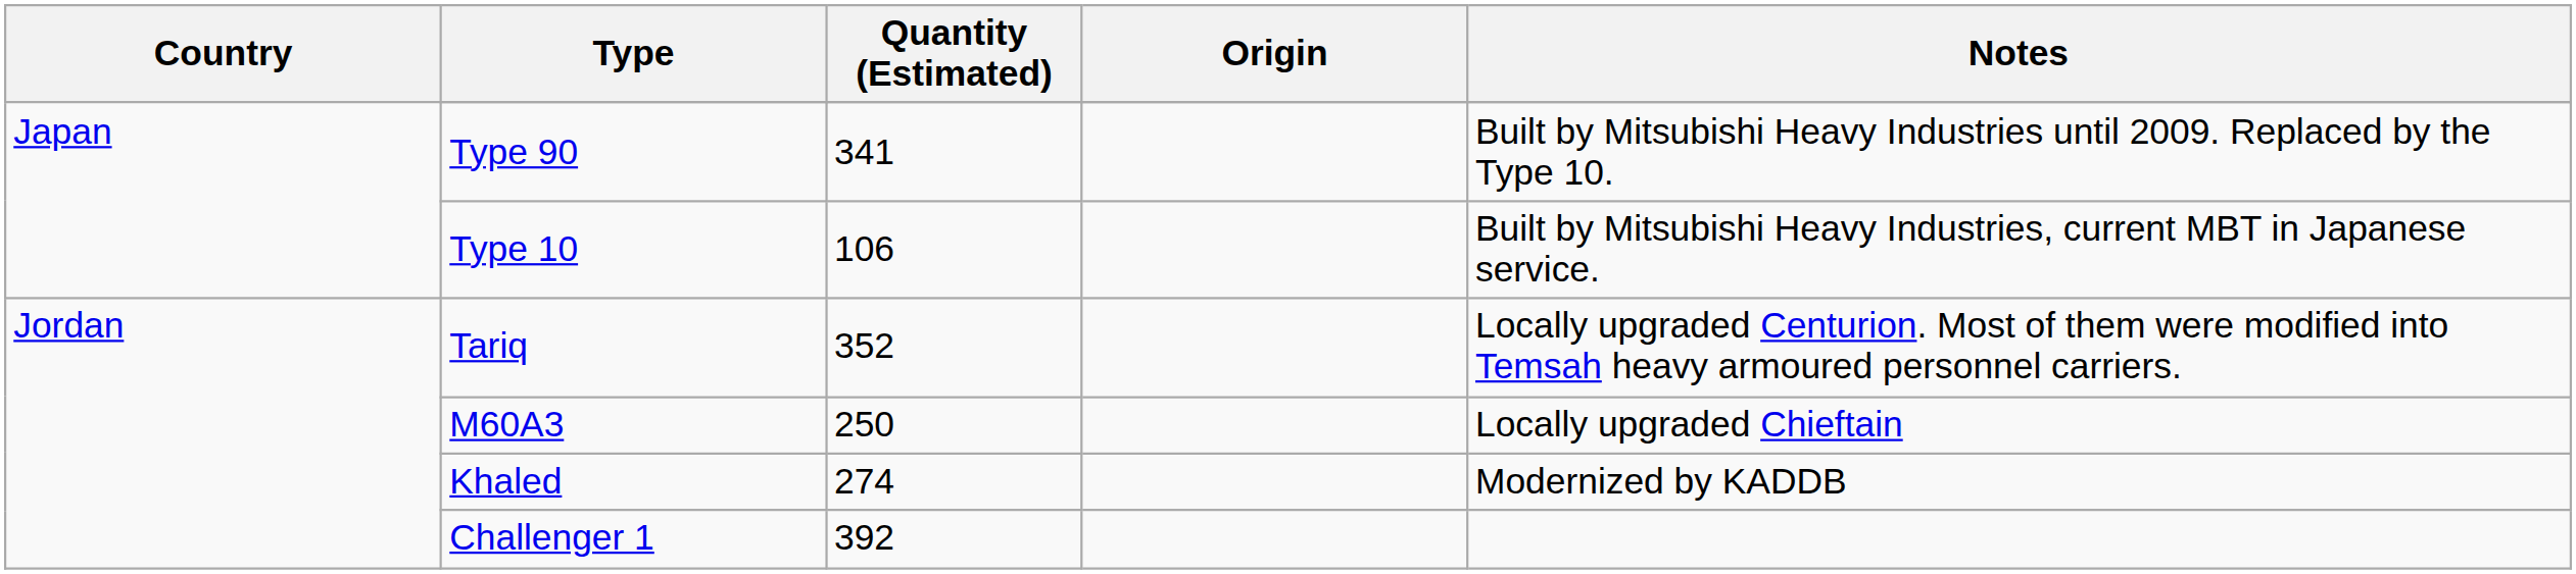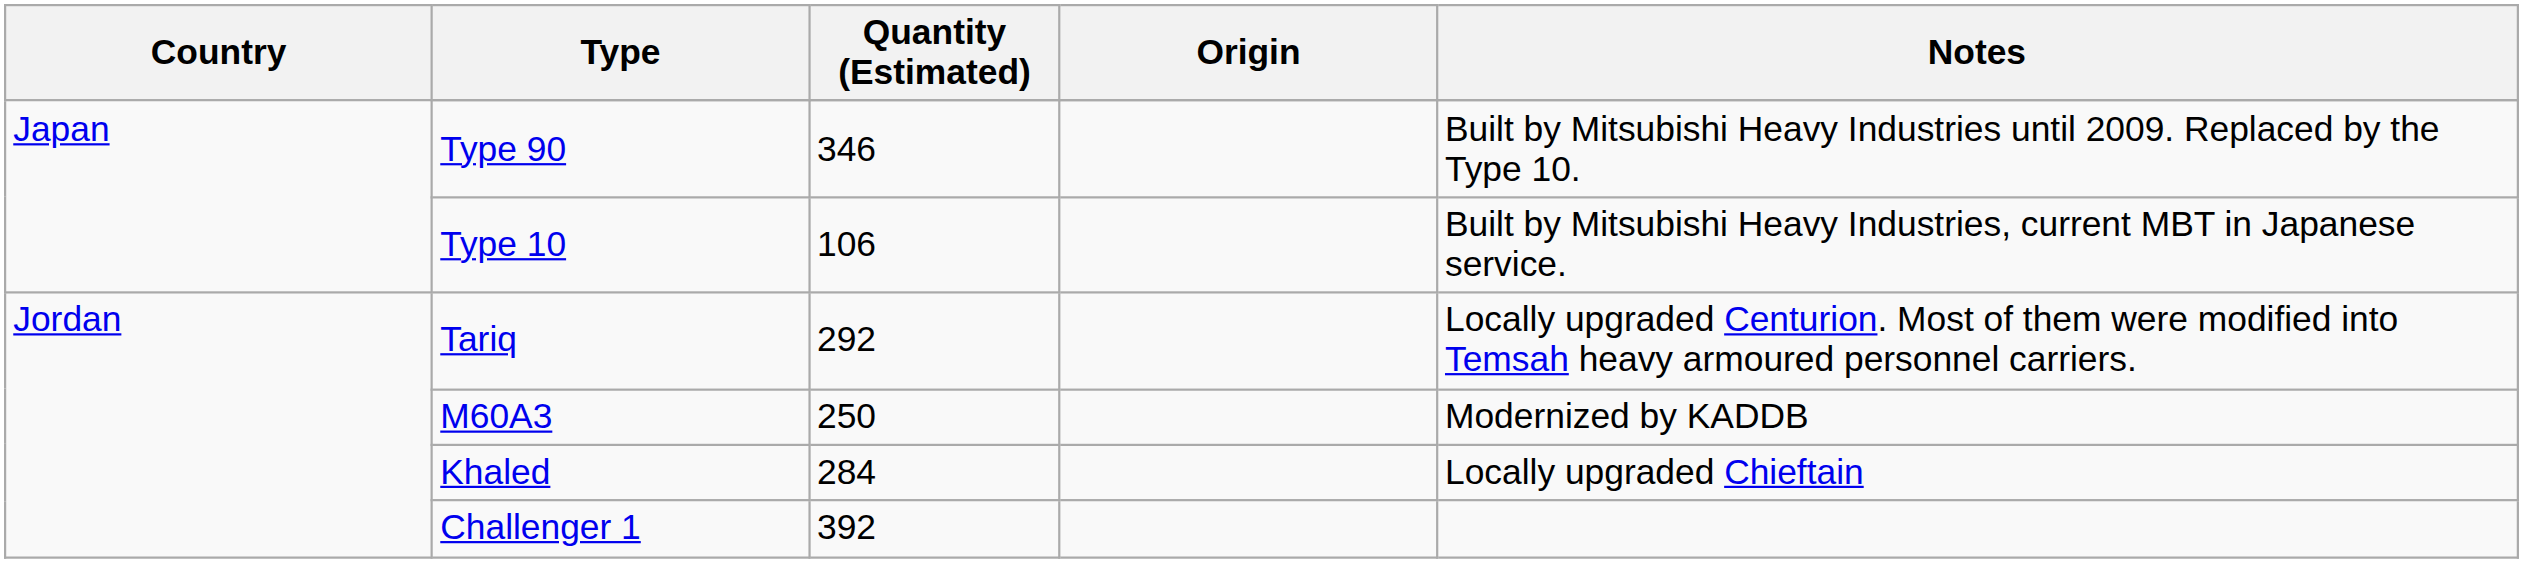Type 90 | Quantity (Estimated): 341 -> 346
Tariq | Quantity (Estimated): 352 -> 292
M60A3 | Notes: Locally upgraded Chieftain -> Modernized by KADDB
Khaled | Quantity (Estimated): 274 -> 284
Khaled | Notes: Modernized by KADDB -> Locally upgraded Chieftain
